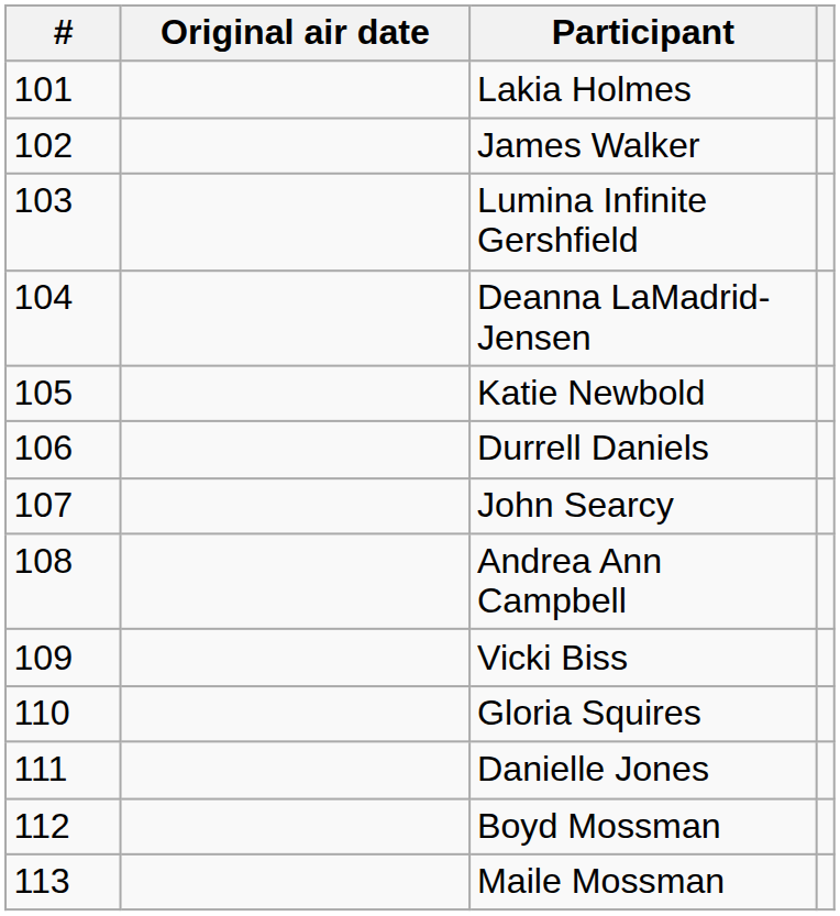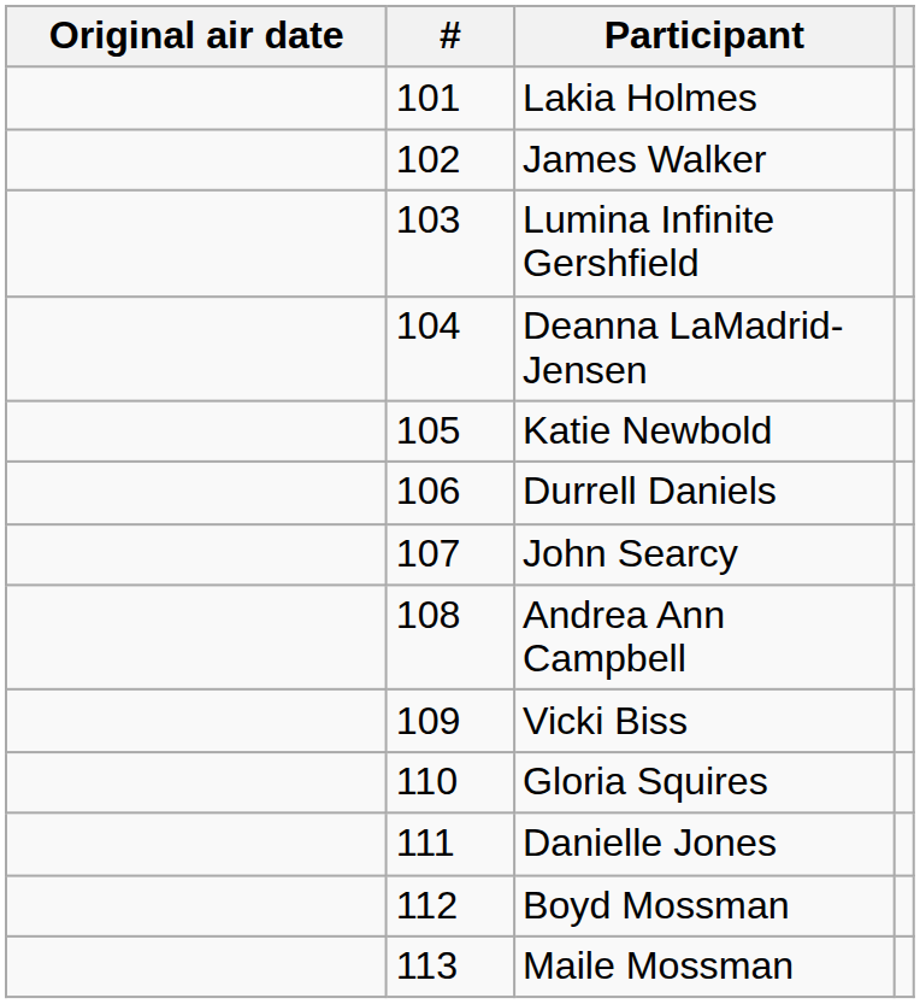columns swapped: # <-> Original air date
